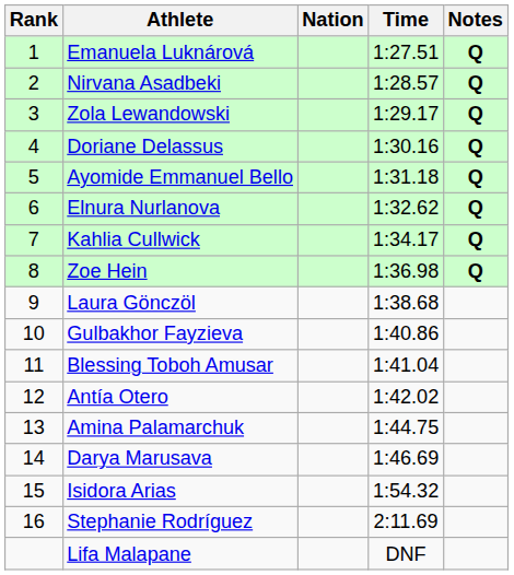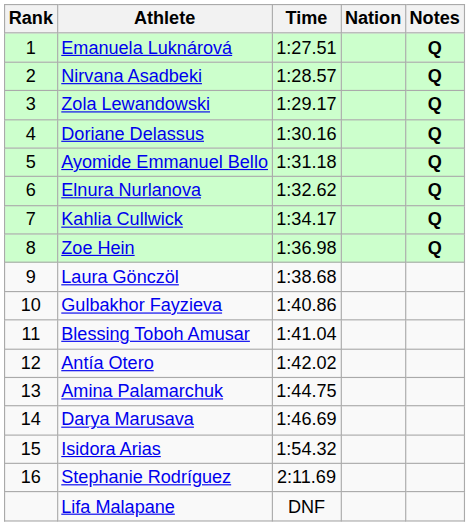columns swapped: Nation <-> Time
